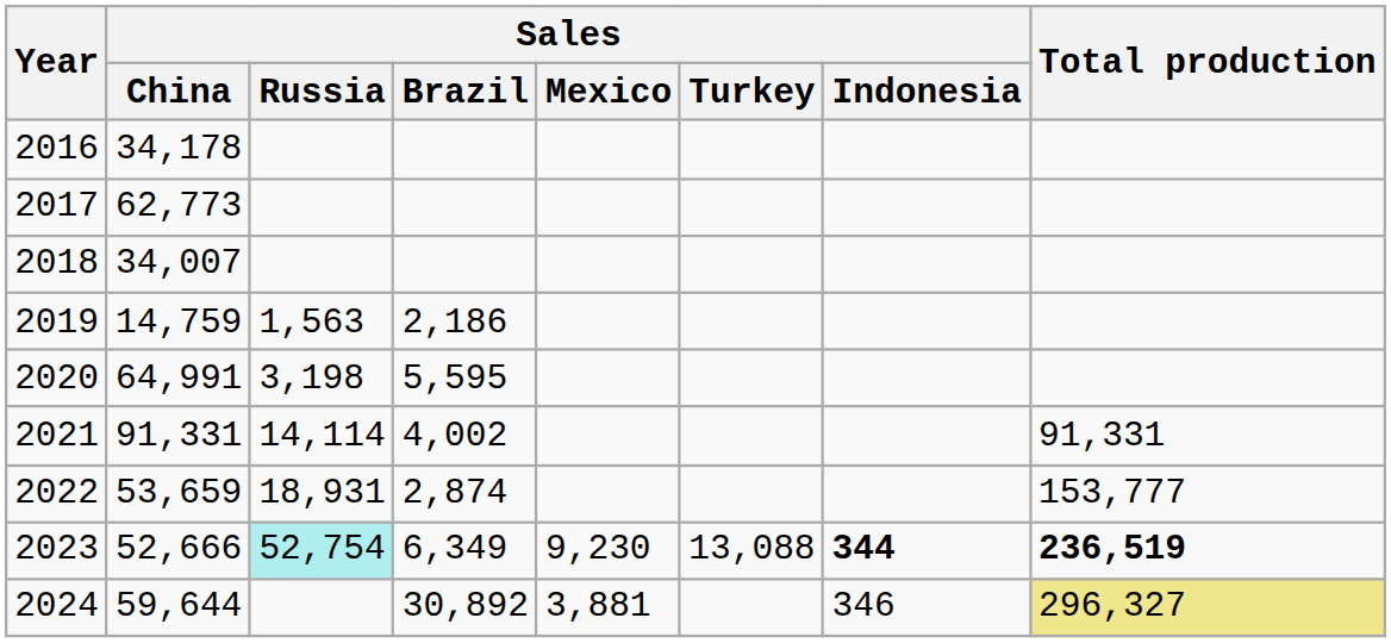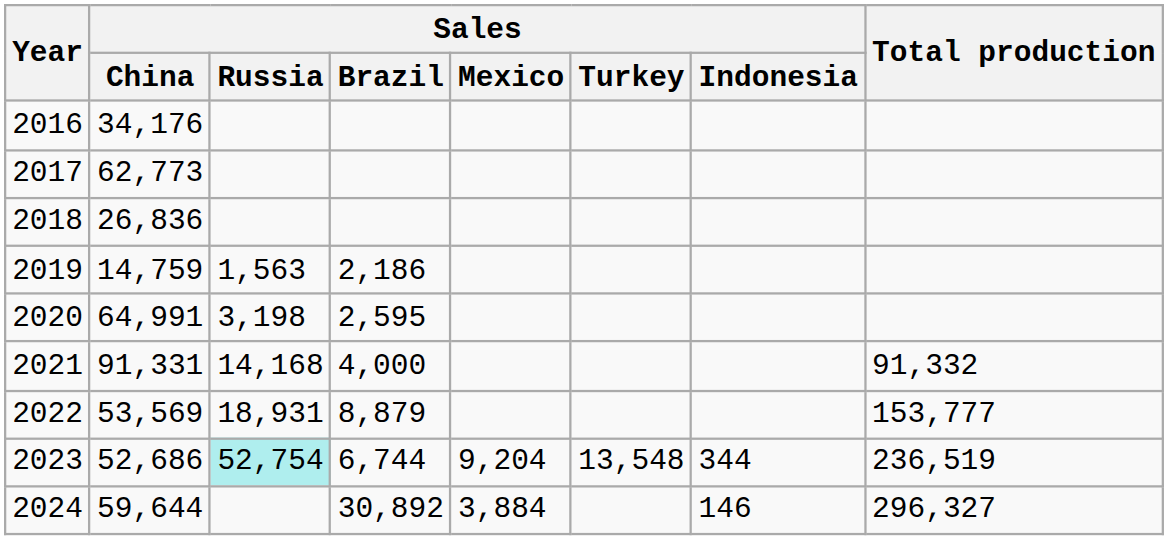2016 | Sales / China: 34,178 -> 34,176
2018 | Sales / China: 34,007 -> 26,836
2020 | Sales / Brazil: 5,595 -> 2,595
2021 | Sales / Russia: 14,114 -> 14,168
2021 | Sales / Brazil: 4,002 -> 4,000
2021 | Total production: 91,331 -> 91,332
2022 | Sales / China: 53,659 -> 53,569
2022 | Sales / Brazil: 2,874 -> 8,879
2023 | Sales / China: 52,666 -> 52,686
2023 | Sales / Brazil: 6,349 -> 6,744
2023 | Sales / Mexico: 9,230 -> 9,204
2023 | Sales / Turkey: 13,088 -> 13,548
2023 | Sales / Indonesia: bold -> normal
2023 | Total production: bold -> normal
2024 | Sales / Mexico: 3,881 -> 3,884
2024 | Sales / Indonesia: 346 -> 146
2024 | Total production: khaki background -> no background
